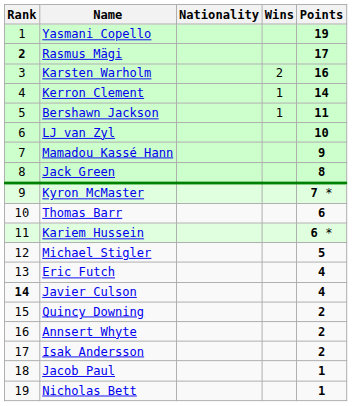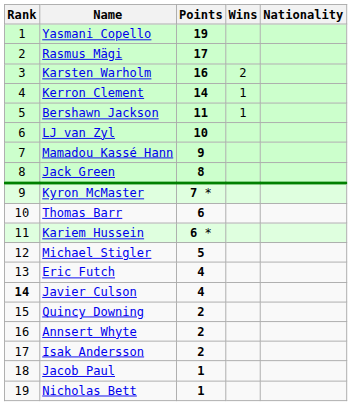columns swapped: Nationality <-> Points
Rasmus Mägi | Rank: bold -> normal
